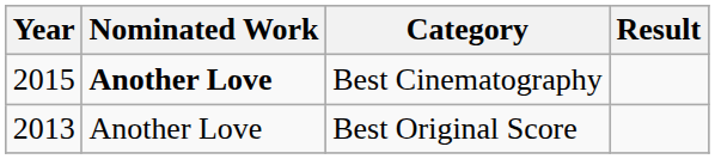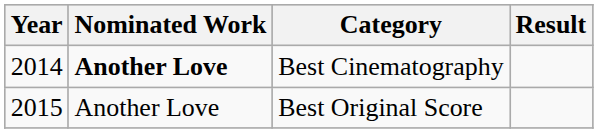Best Cinematography | Year: 2015 -> 2014
Best Original Score | Year: 2013 -> 2015
